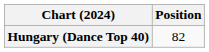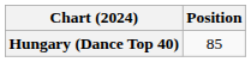Hungary (Dance Top 40) | Position: 82 -> 85
